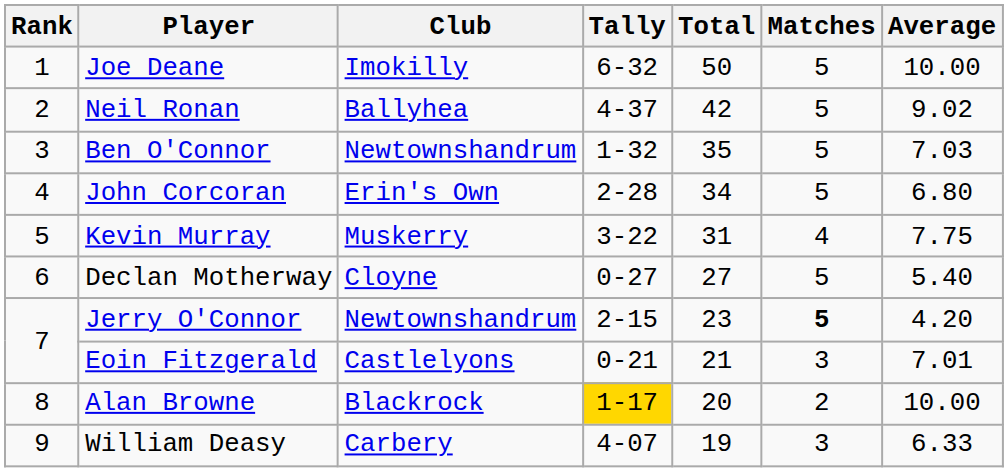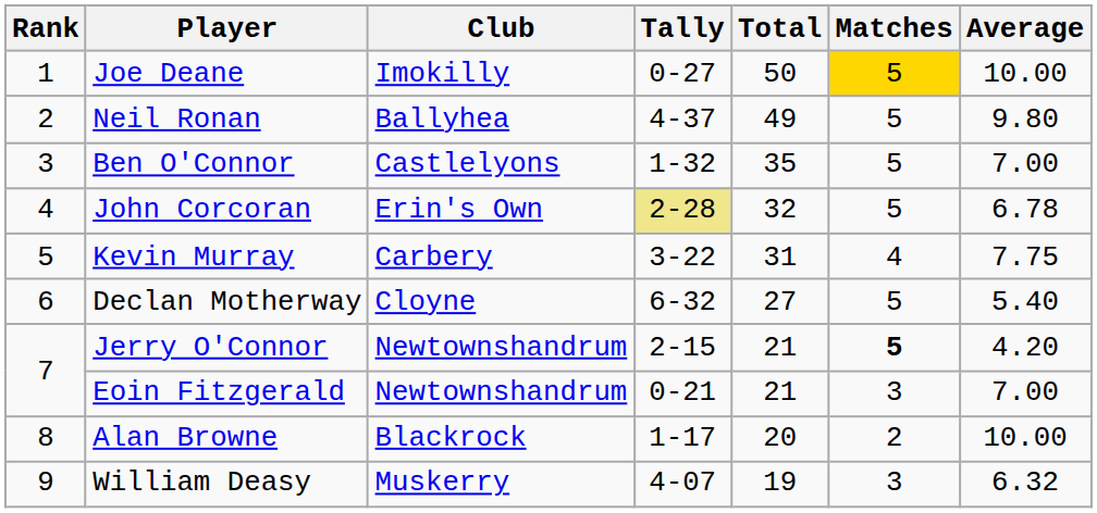Joe Deane | Tally: 6-32 -> 0-27
Joe Deane | Matches: no background -> gold background
Neil Ronan | Total: 42 -> 49
Neil Ronan | Average: 9.02 -> 9.80
Ben O'Connor | Club: Newtownshandrum -> Castlelyons
Ben O'Connor | Average: 7.03 -> 7.00
John Corcoran | Tally: no background -> khaki background
John Corcoran | Total: 34 -> 32
John Corcoran | Average: 6.80 -> 6.78
Kevin Murray | Club: Muskerry -> Carbery
Declan Motherway | Tally: 0-27 -> 6-32
Jerry O'Connor | Total: 23 -> 21
Eoin Fitzgerald | Club: Castlelyons -> Newtownshandrum
Eoin Fitzgerald | Average: 7.01 -> 7.00
Alan Browne | Tally: gold background -> no background
William Deasy | Club: Carbery -> Muskerry
William Deasy | Average: 6.33 -> 6.32
